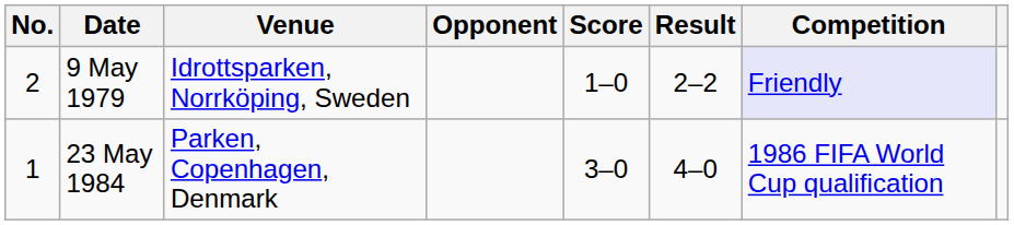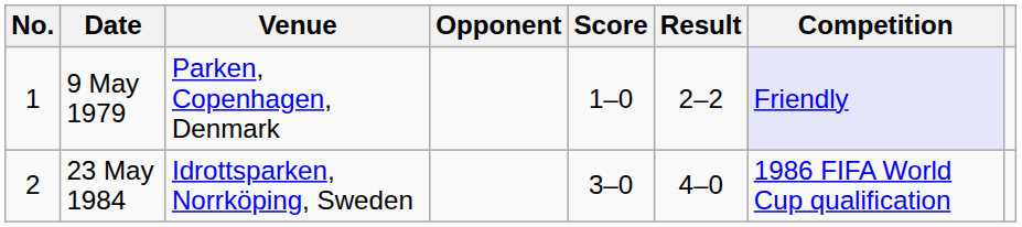9 May 1979 | No.: 2 -> 1
9 May 1979 | Venue: Idrottsparken, Norrköping, Sweden -> Parken, Copenhagen, Denmark
23 May 1984 | No.: 1 -> 2
23 May 1984 | Venue: Parken, Copenhagen, Denmark -> Idrottsparken, Norrköping, Sweden
